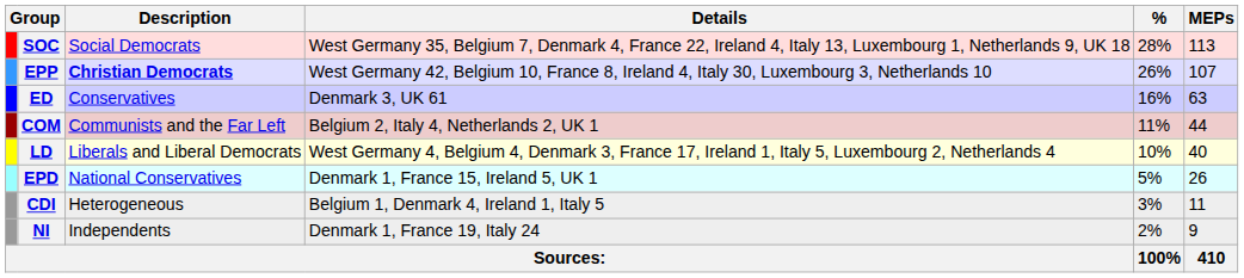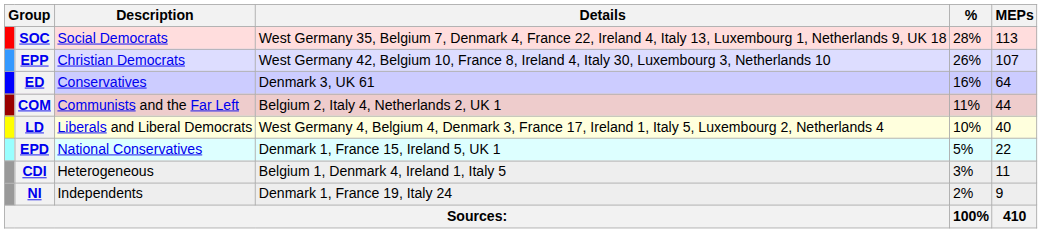EPP | Description: bold -> normal
ED | MEPs: 63 -> 64
EPD | MEPs: 26 -> 22
